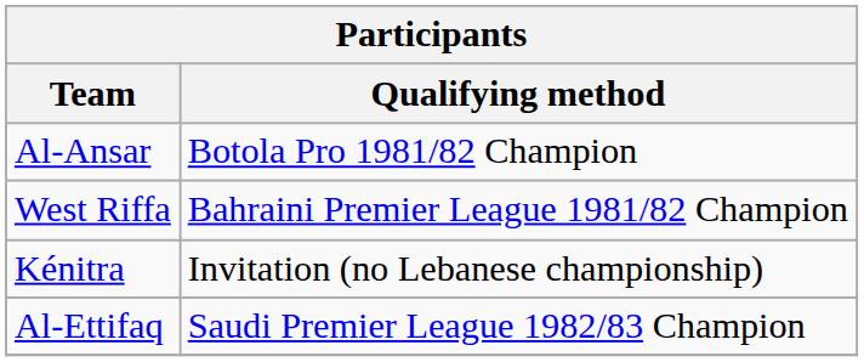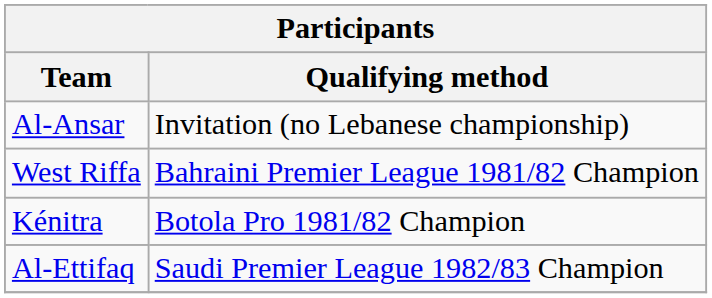Al-Ansar | Qualifying method: Botola Pro 1981/82 Champion -> Invitation (no Lebanese championship)
Kénitra | Qualifying method: Invitation (no Lebanese championship) -> Botola Pro 1981/82 Champion
